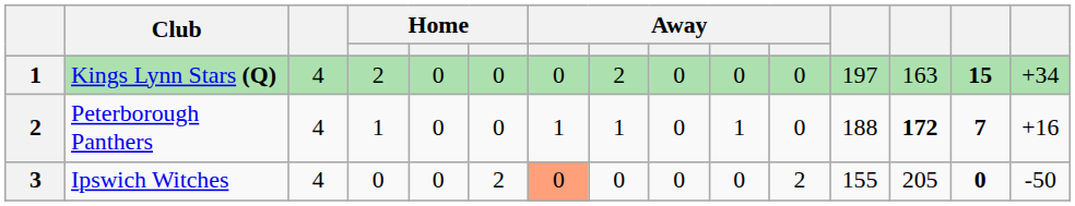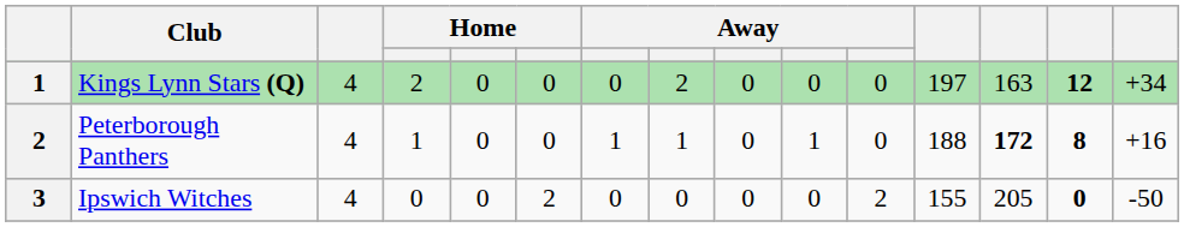Kings Lynn Stars (Q) | column 14: 15 -> 12
Peterborough Panthers | column 14: 7 -> 8
Ipswich Witches | column 7: lightsalmon background -> no background
